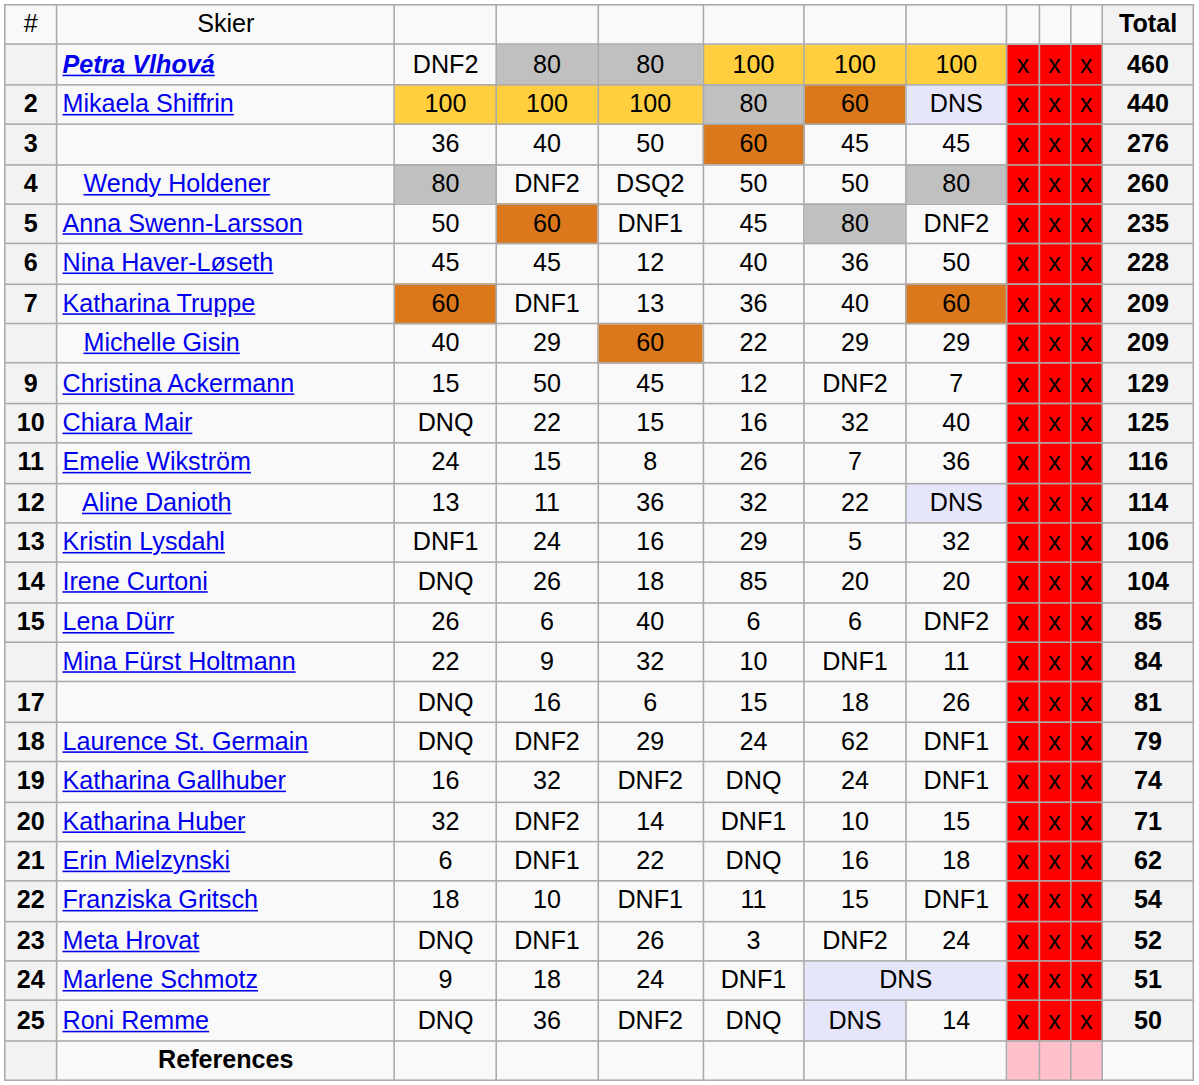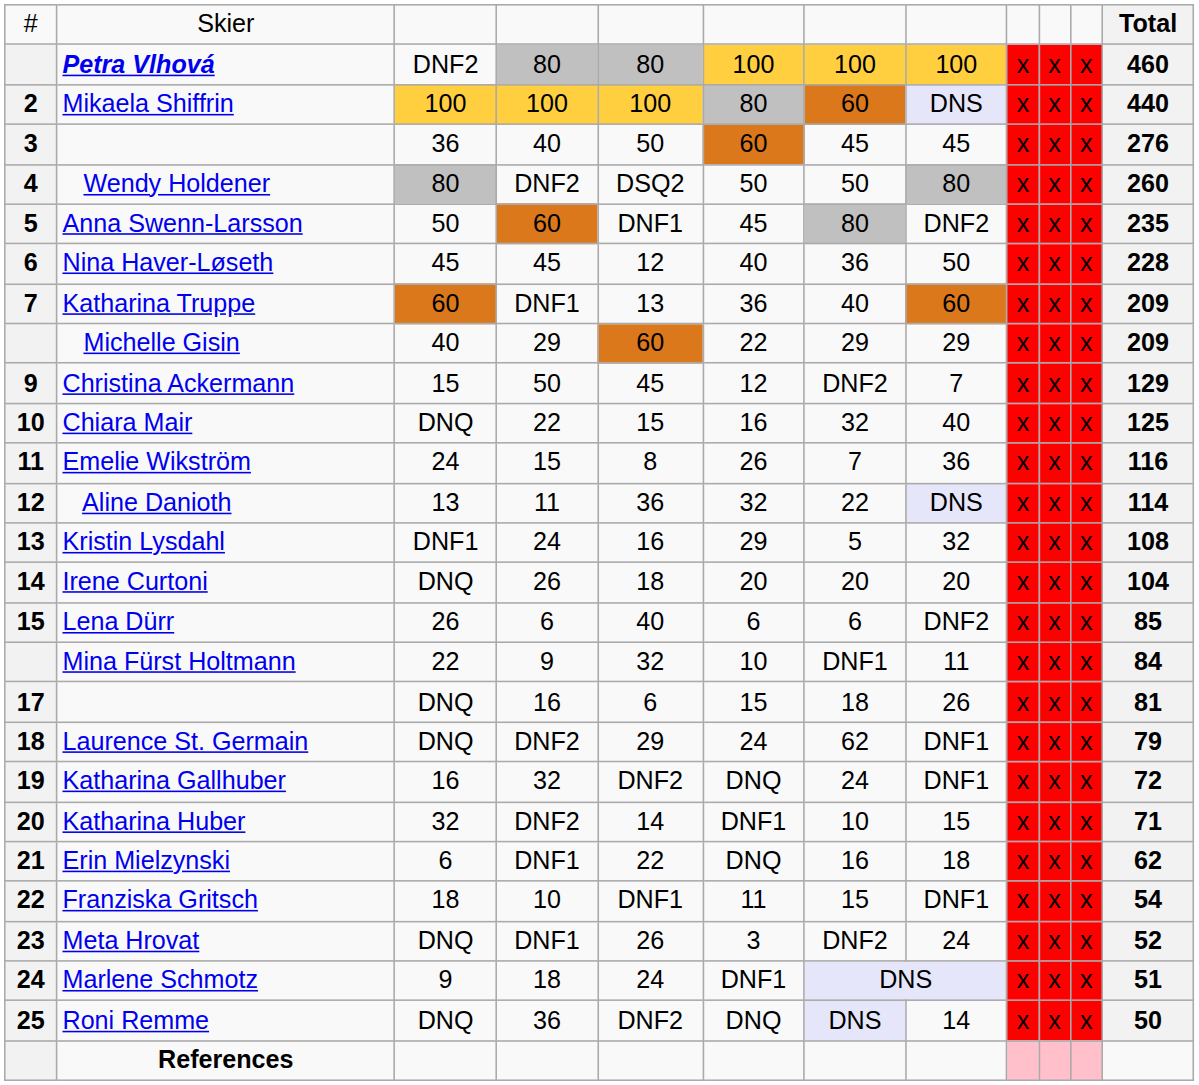Kristin Lysdahl | column 12: 106 -> 108
Irene Curtoni | column 6: 85 -> 20
Katharina Gallhuber | column 12: 74 -> 72
